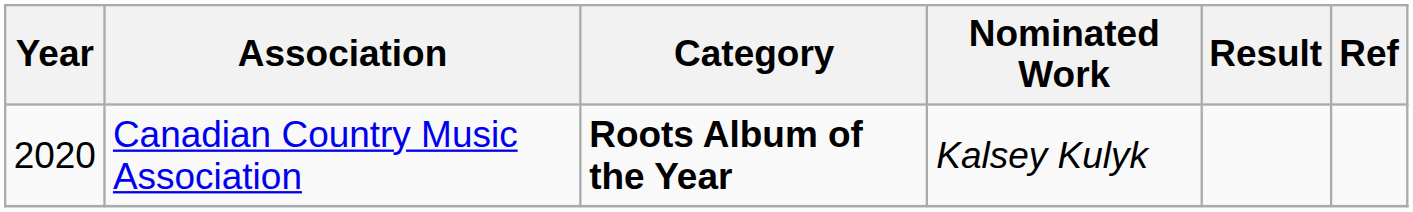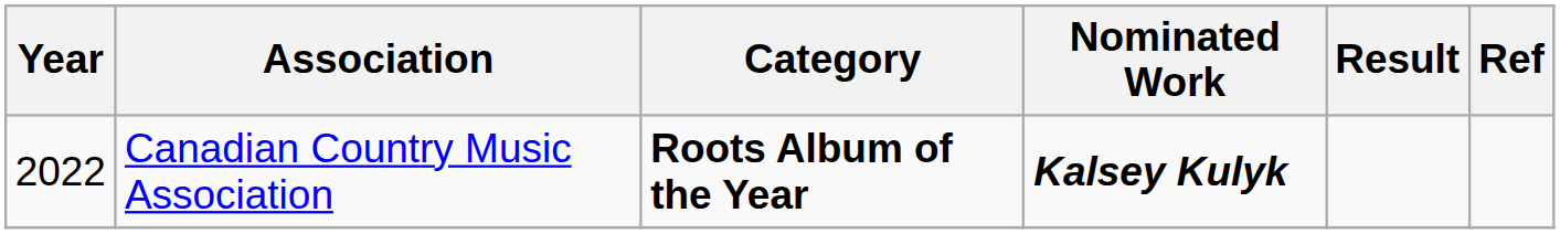Canadian Country Music Association | Year: 2020 -> 2022
Canadian Country Music Association | Nominated Work: normal -> bold
